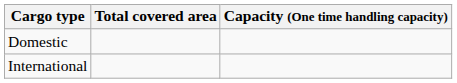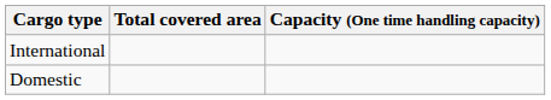rows swapped: International <-> Domestic
